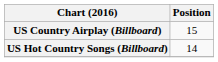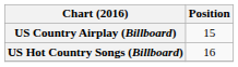US Hot Country Songs (Billboard) | Position: 14 -> 16
